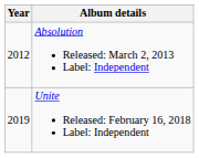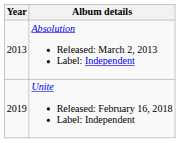Absolution Released: March 2, 2013 Label: Independent | Year: 2012 -> 2013
